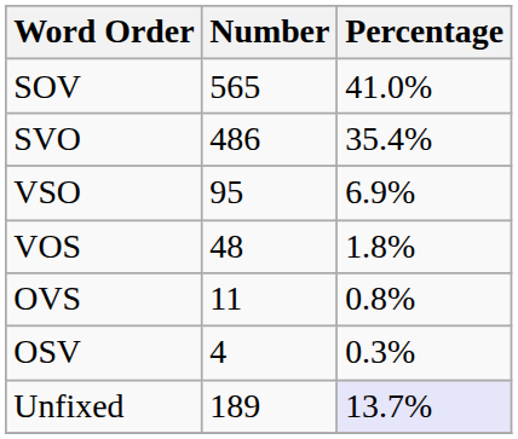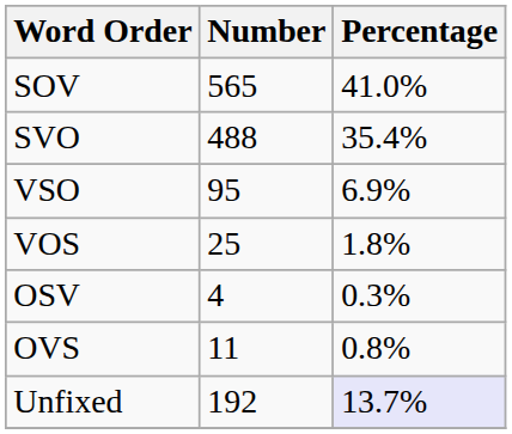SVO | Number: 486 -> 488
VOS | Number: 48 -> 25
rows swapped: OVS <-> OSV
Unfixed | Number: 189 -> 192
